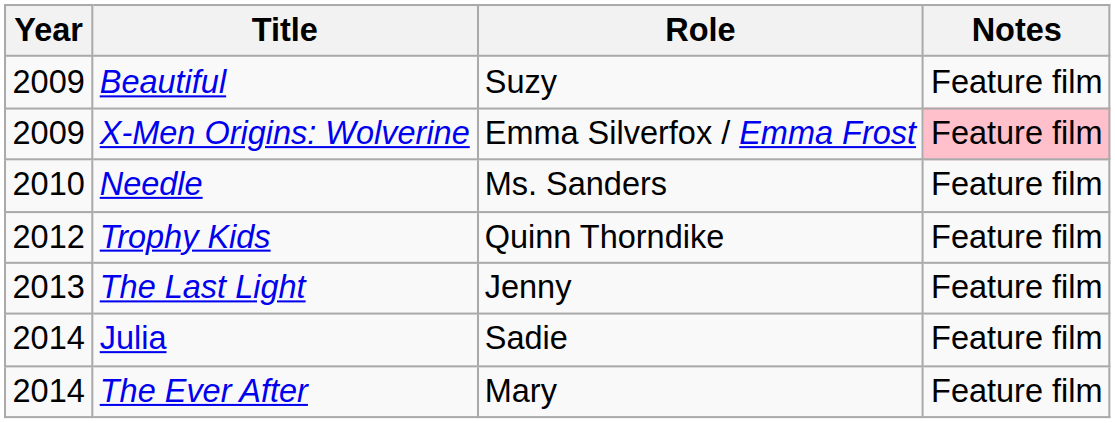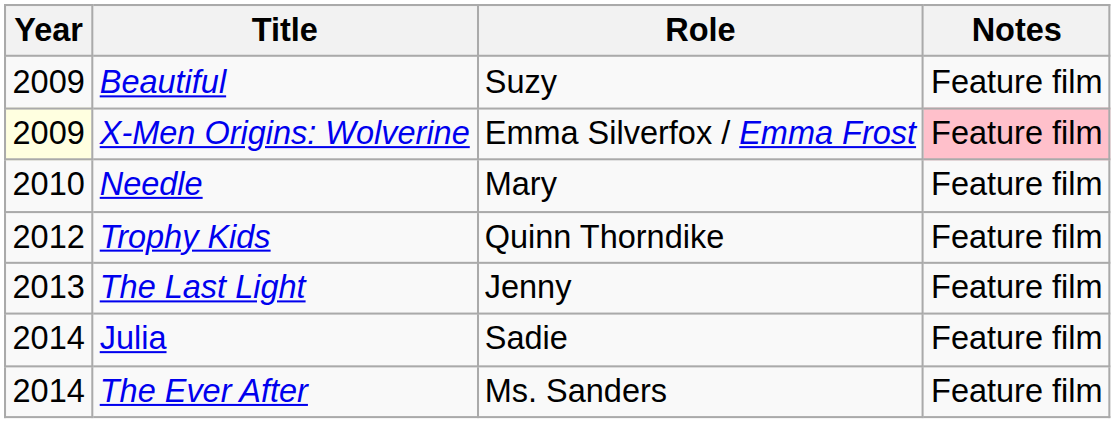X-Men Origins: Wolverine | Year: no background -> lightyellow background
Needle | Role: Ms. Sanders -> Mary
The Ever After | Role: Mary -> Ms. Sanders
